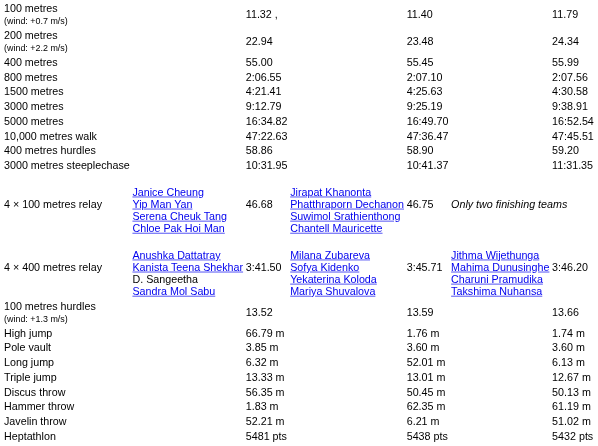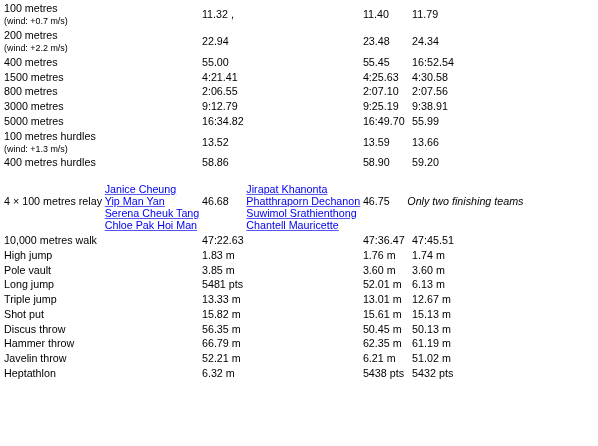400 metres | column 7: 55.99 -> 16:52.54
rows swapped: 800 metres <-> 1500 metres
5000 metres | column 7: 16:52.54 -> 55.99
rows swapped: 100 metres hurdles (wind: +1.3 m/s) <-> 10,000 metres walk
- row: 3000 metres steeplechase | 10:31.95 | 10:41.37 | 11:31.35
- row: 4 × 400 metres relay | Anushka Dattatray Kanista Teena Shekhar D. Sangeetha Sandra Mol Sabu | 3:41.50 | Milana Zubareva Sofya Kidenko Yekaterina Koloda Mariya Shuvalova | 3:45.71 | Jithma Wijethunga Mahima Dunusinghe Charuni Pramudika Takshima Nuhansa | 3:46.20
High jump | column 3: 66.79 m -> 1.83 m
Long jump | column 3: 6.32 m -> 5481 pts
+ row: Shot put | 15.82 m | 15.61 m | 15.13 m
Hammer throw | column 3: 1.83 m -> 66.79 m
Heptathlon | column 3: 5481 pts -> 6.32 m
